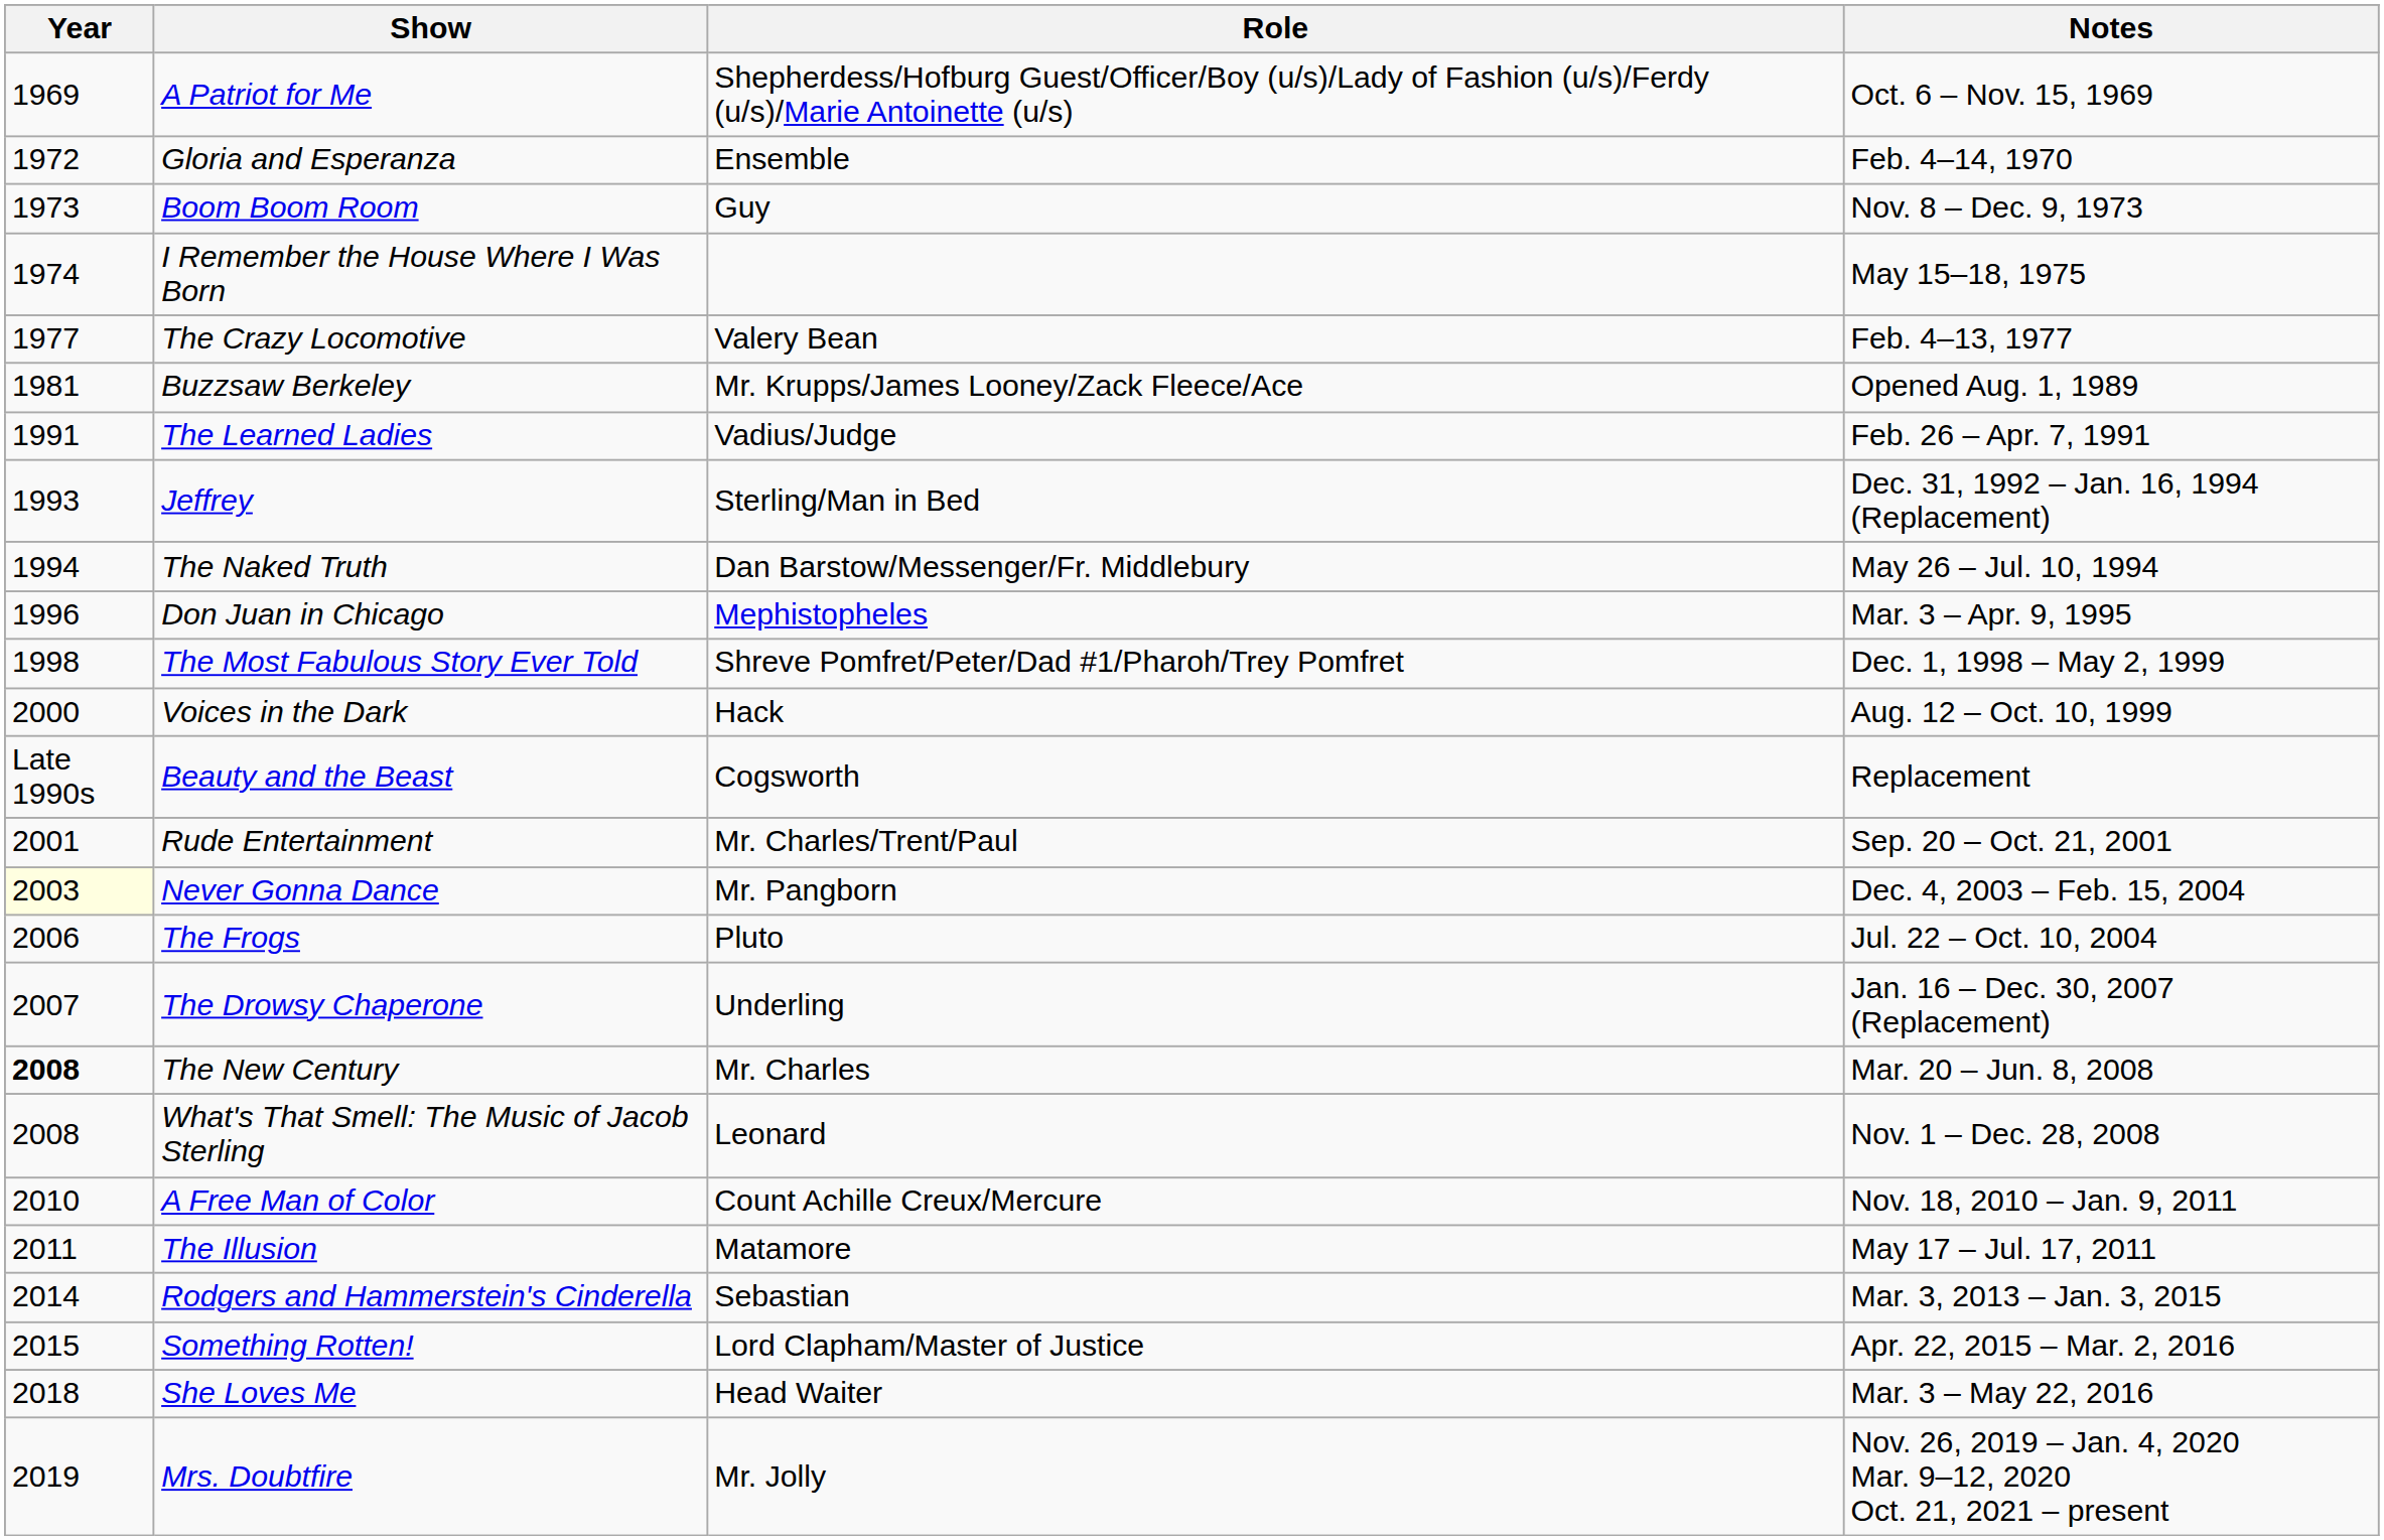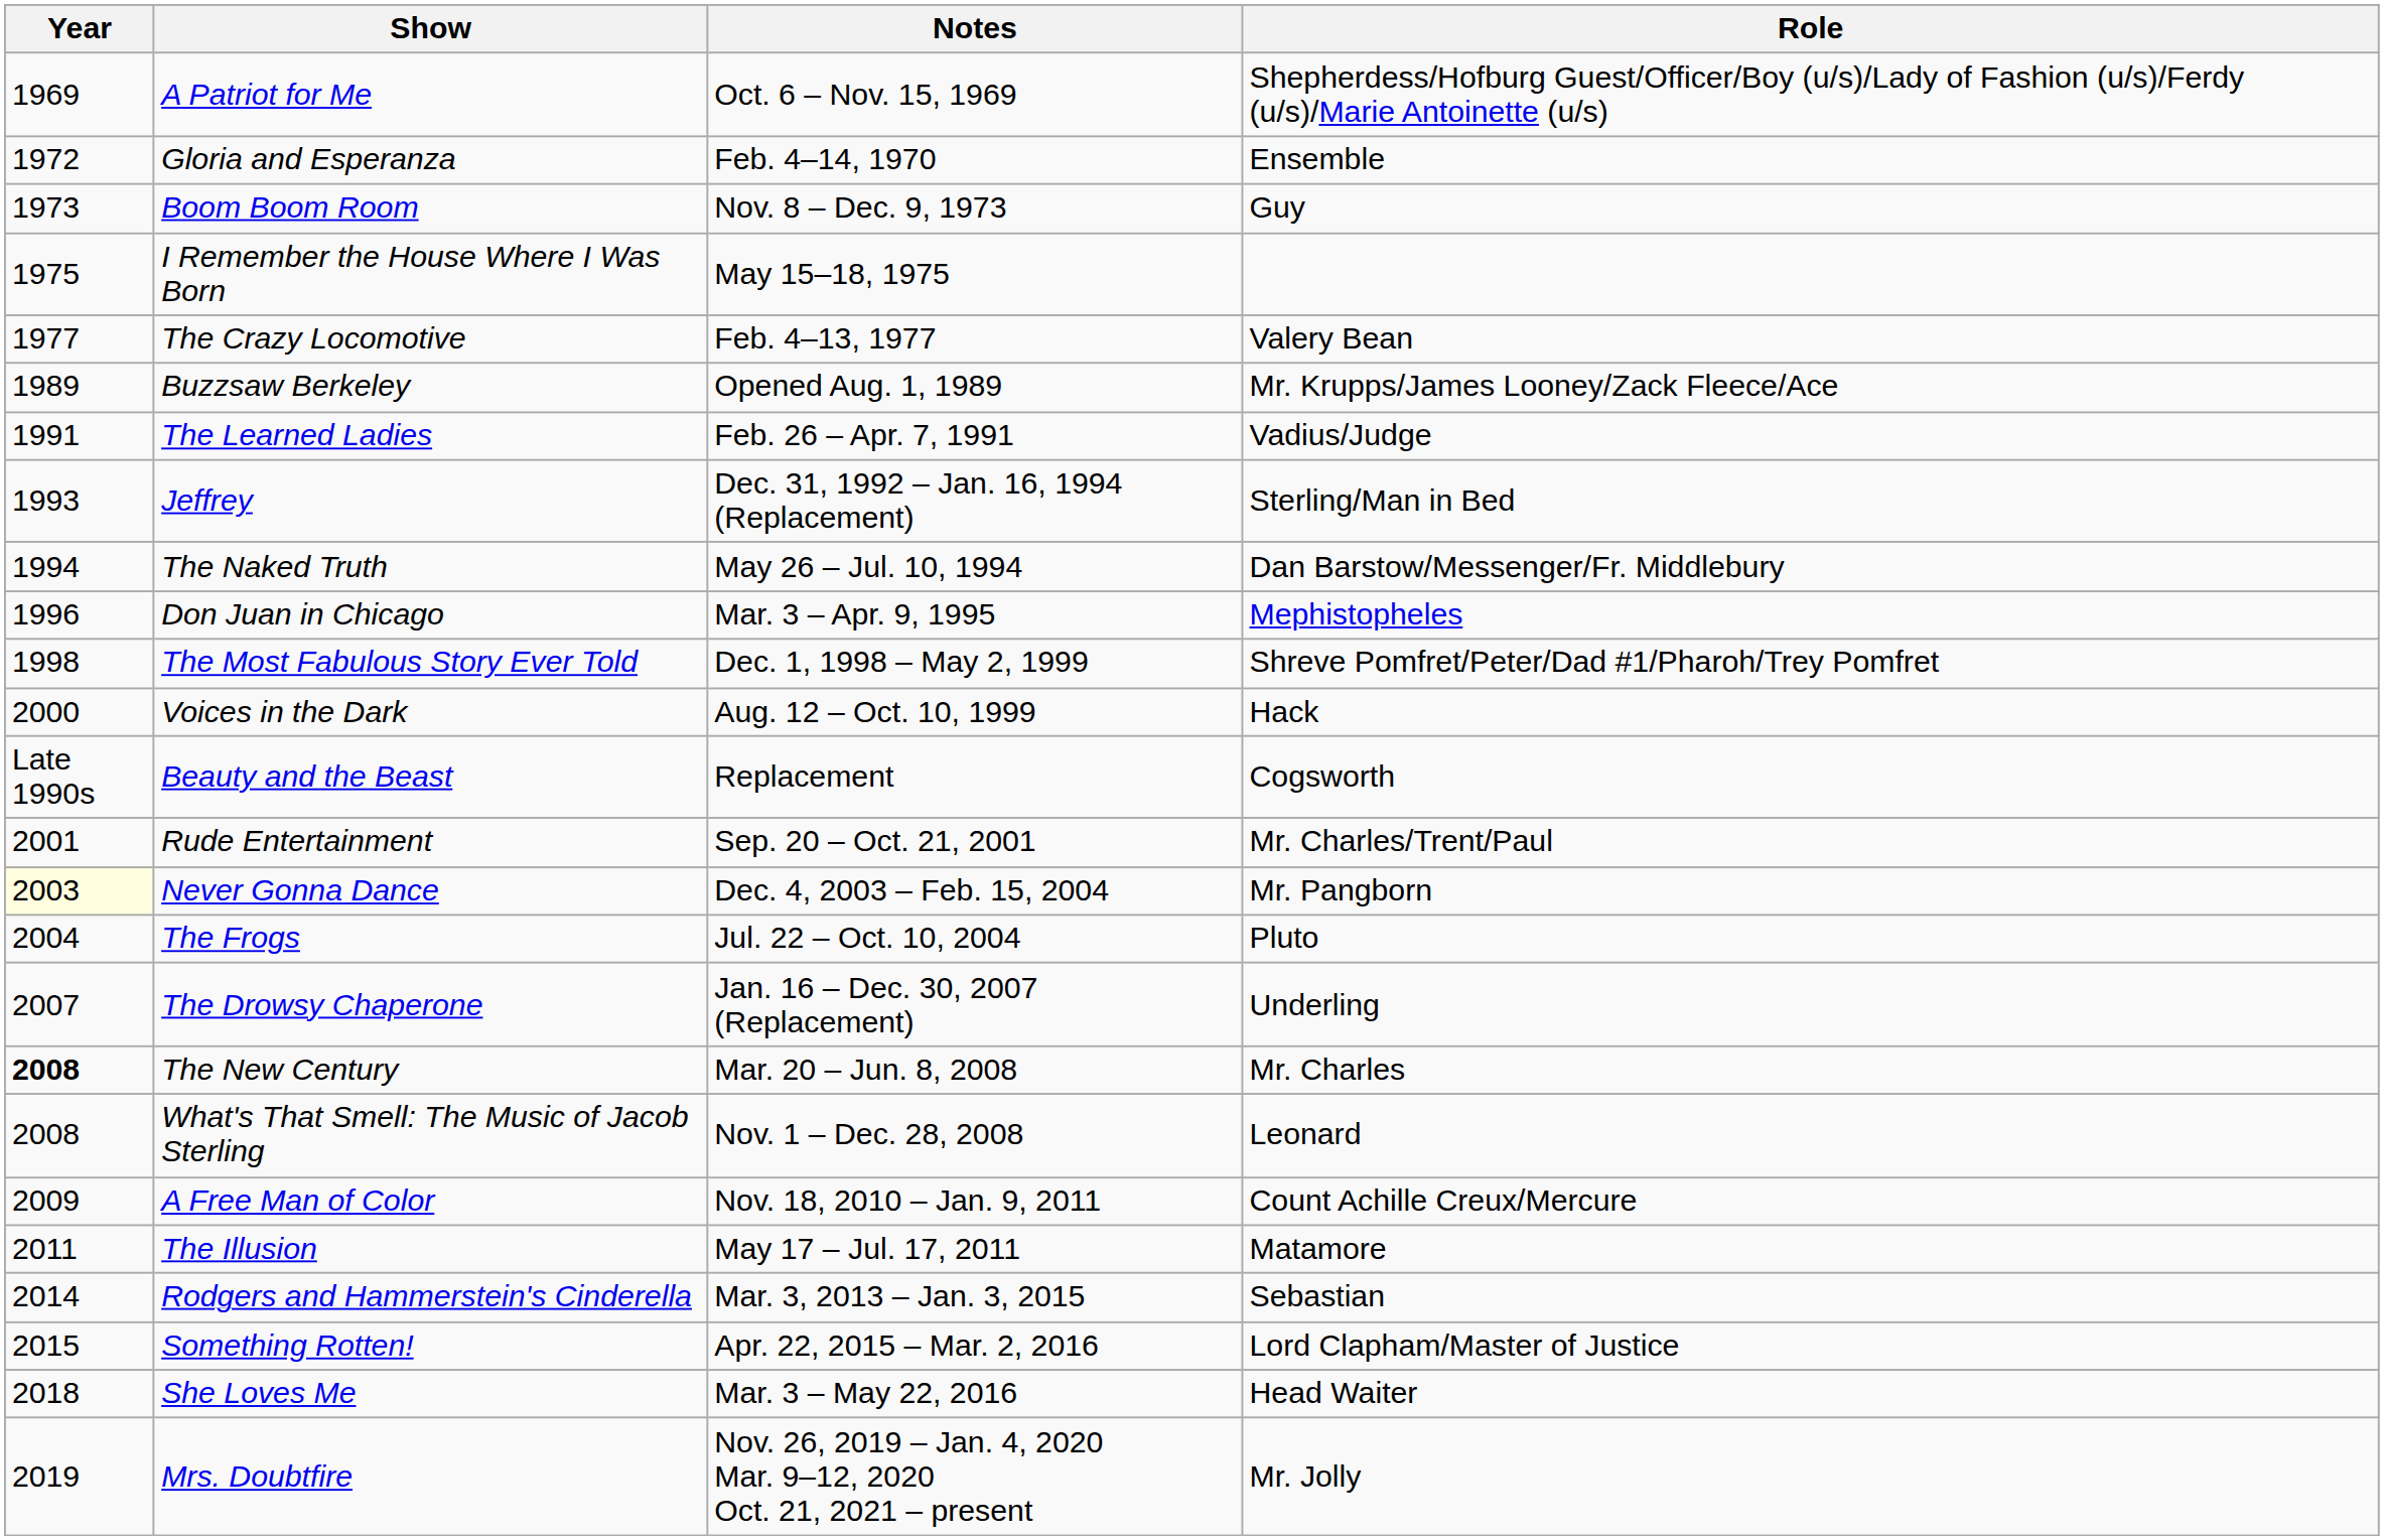columns swapped: Role <-> Notes
I Remember the House Where I Was Born | Year: 1974 -> 1975
Buzzsaw Berkeley | Year: 1981 -> 1989
The Frogs | Year: 2006 -> 2004
A Free Man of Color | Year: 2010 -> 2009
